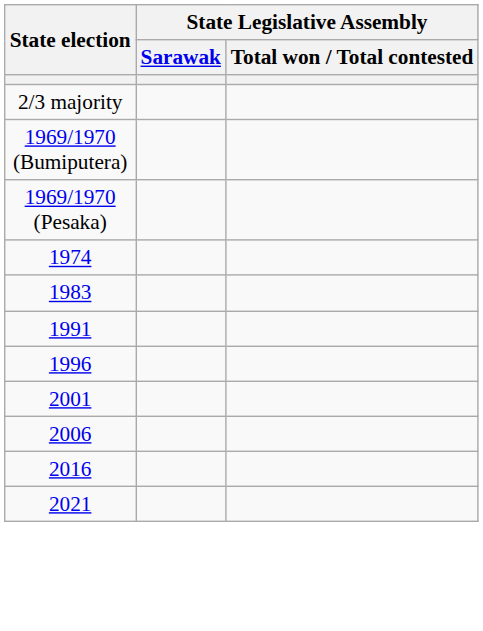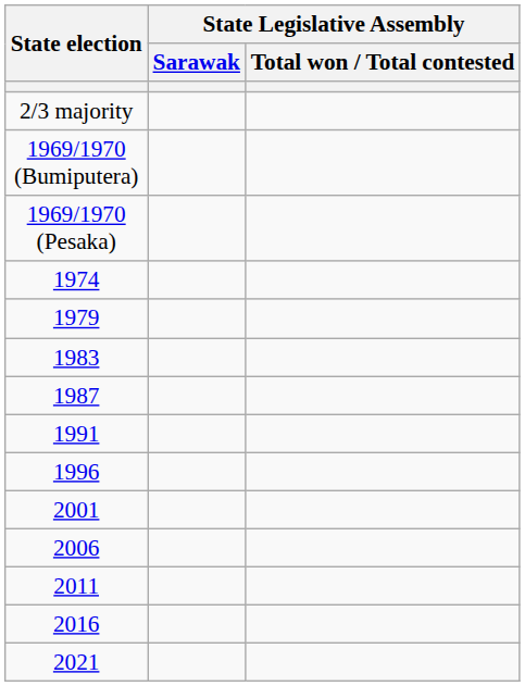+ row: 1979
+ row: 1987
+ row: 2011
